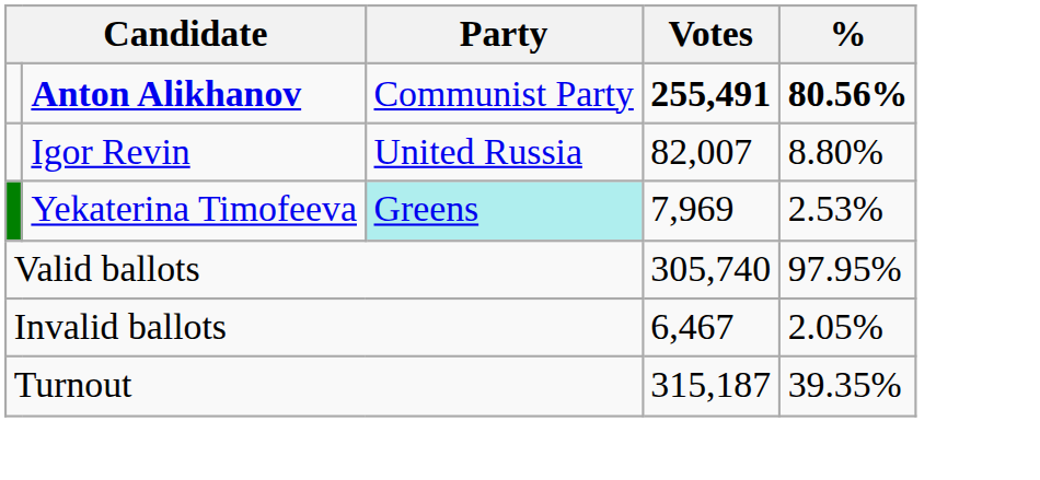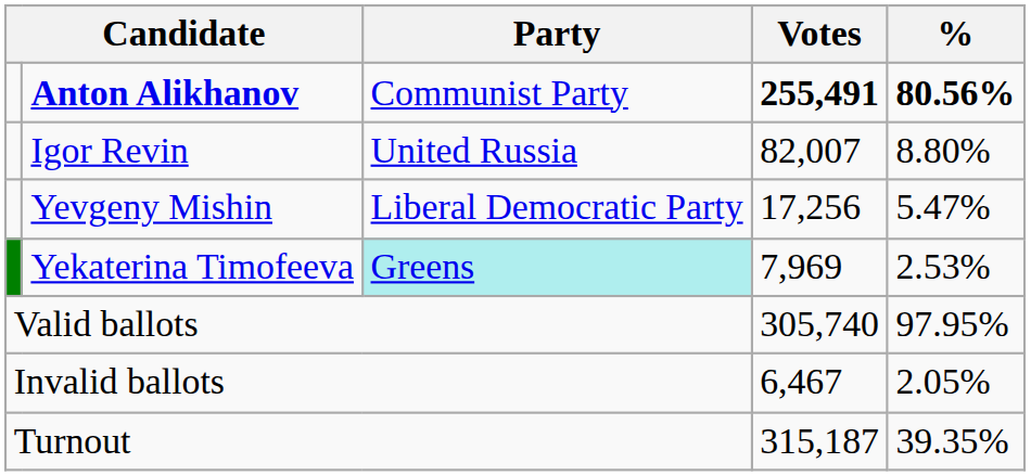+ row: Yevgeny Mishin | Liberal Democratic Party | 17,256 | 5.47%
